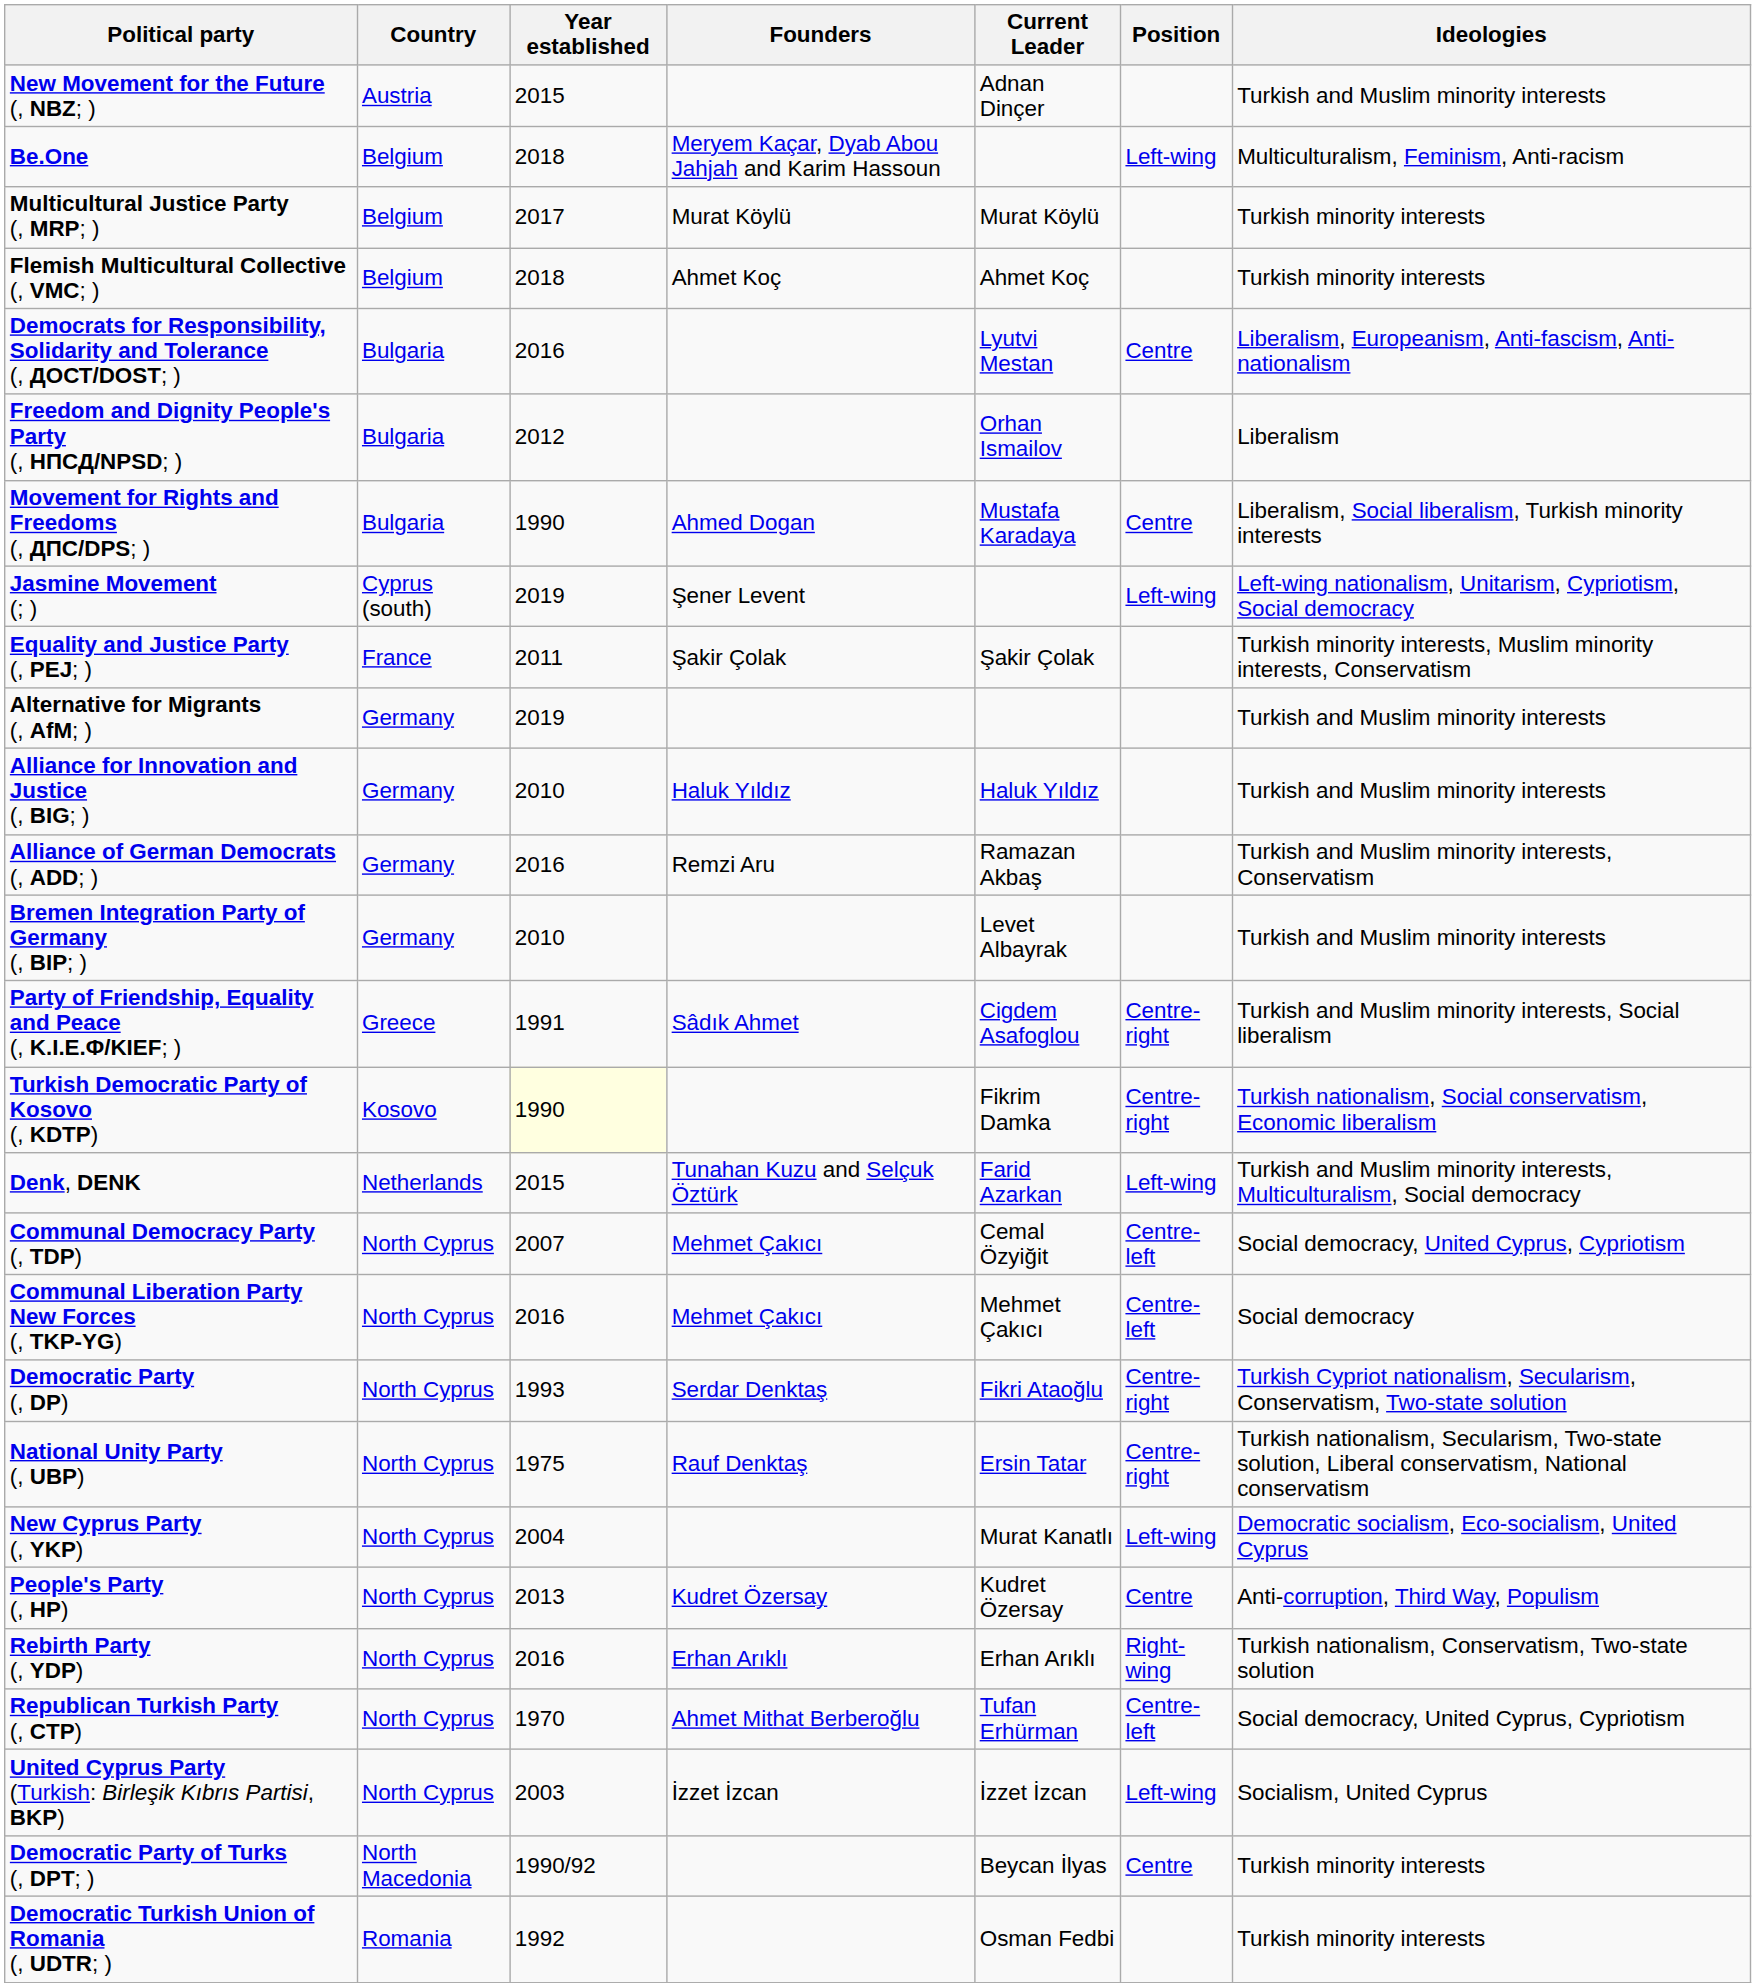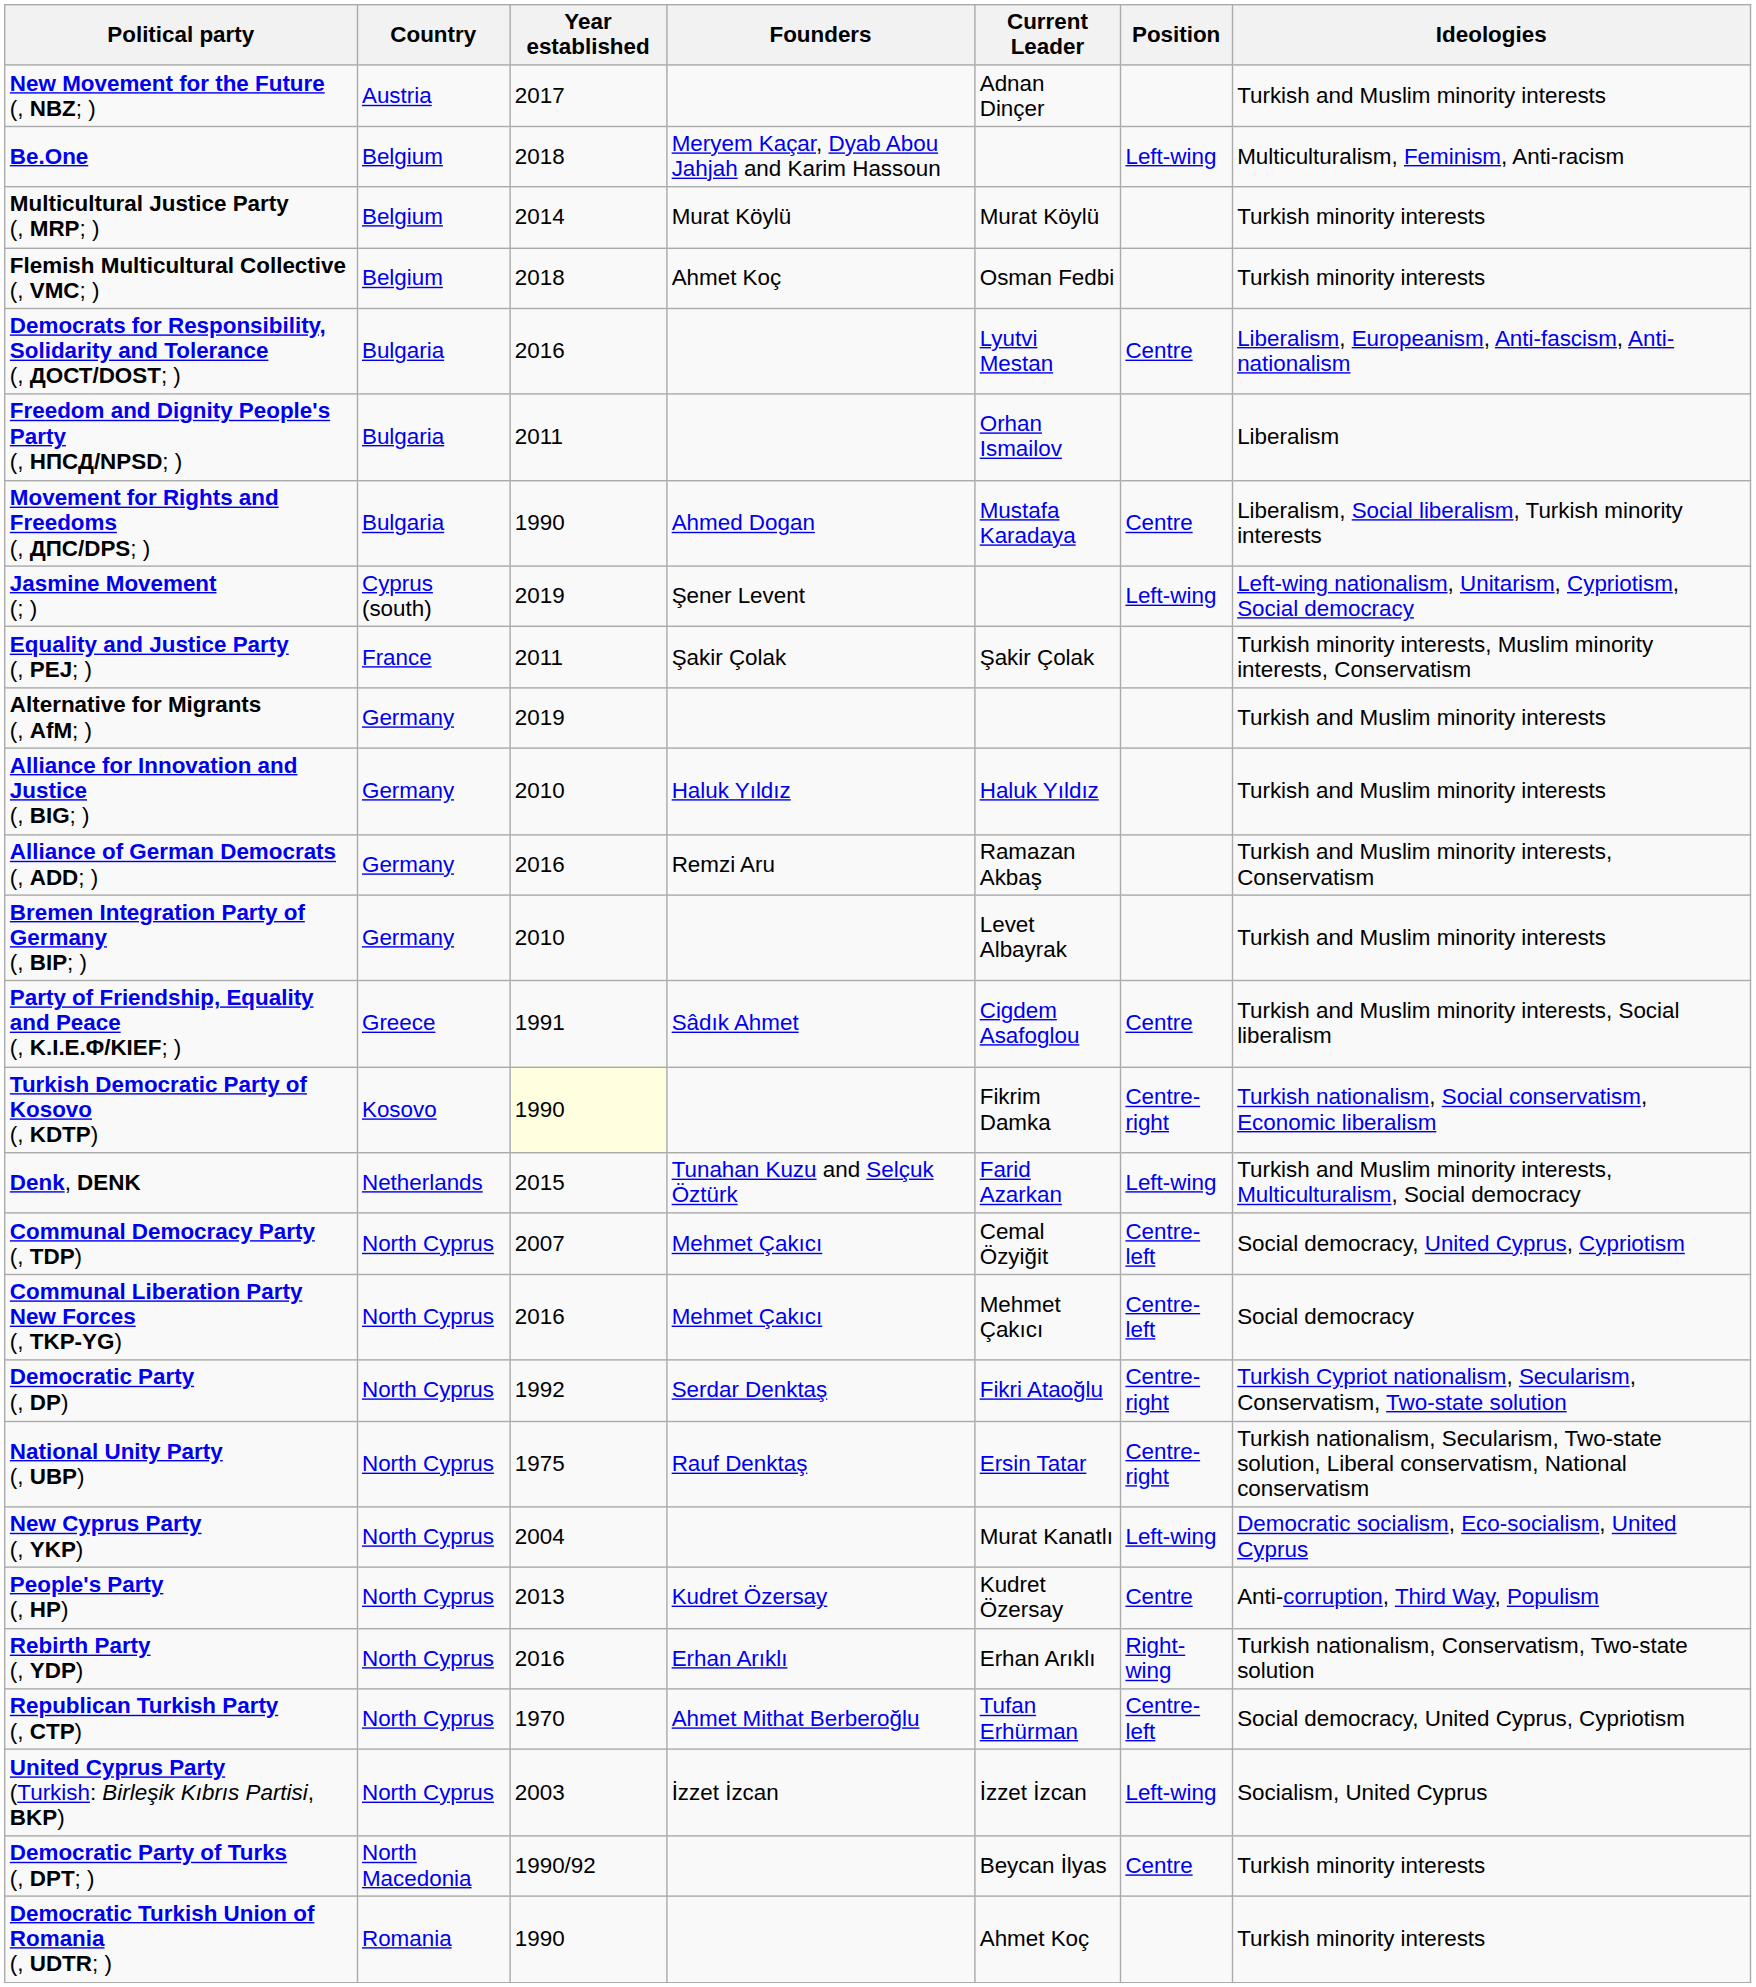New Movement for the Future (, NBZ; ) | Year established: 2015 -> 2017
Multicultural Justice Party (, MRP; ) | Year established: 2017 -> 2014
Flemish Multicultural Collective (, VMC; ) | Current Leader: Ahmet Koç -> Osman Fedbi
Freedom and Dignity People's Party (, НПСД/NPSD; ) | Year established: 2012 -> 2011
Party of Friendship, Equality and Peace (, Κ.Ι.Ε.Φ/KIEF; ) | Position: Centre-right -> Centre
Democratic Party (, DP) | Year established: 1993 -> 1992
Democratic Turkish Union of Romania (, UDTR; ) | Year established: 1992 -> 1990
Democratic Turkish Union of Romania (, UDTR; ) | Current Leader: Osman Fedbi -> Ahmet Koç
